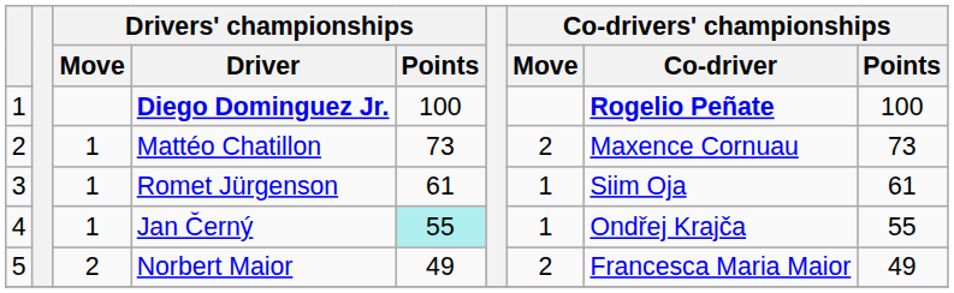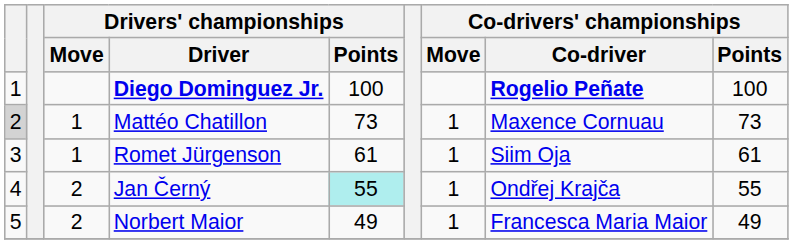Mattéo Chatillon | column 1: no background -> lightgrey background
Mattéo Chatillon | Co-drivers' championships / Move: 2 -> 1
Jan Černý | Drivers' championships / Move: 1 -> 2
Norbert Maior | Co-drivers' championships / Move: 2 -> 1
